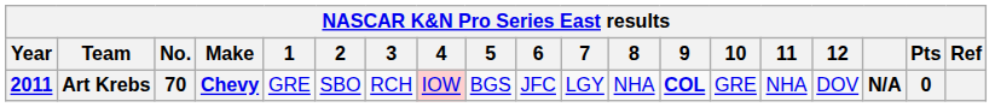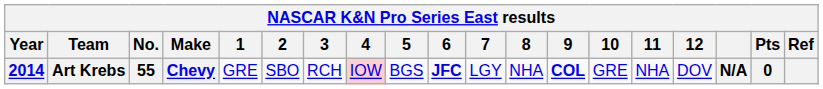Art Krebs | Year: 2011 -> 2014
Art Krebs | No.: 70 -> 55
Art Krebs | 6: normal -> bold
